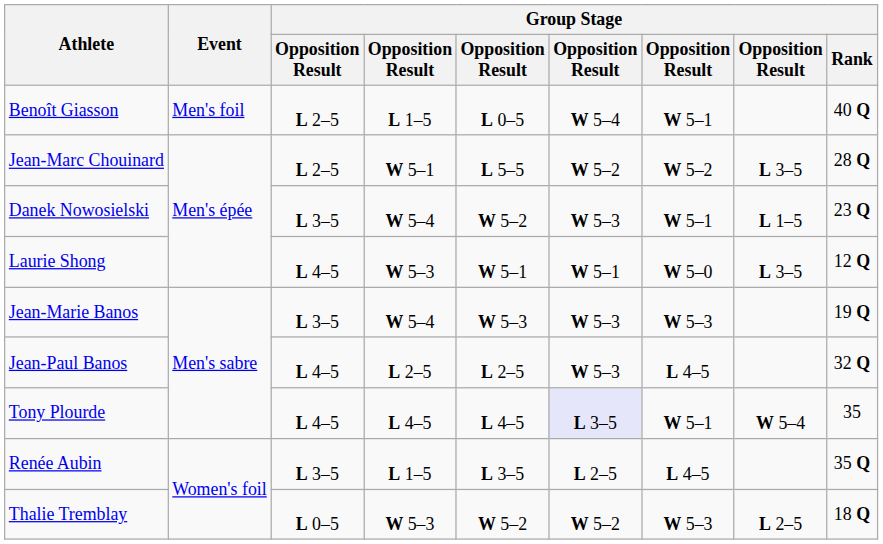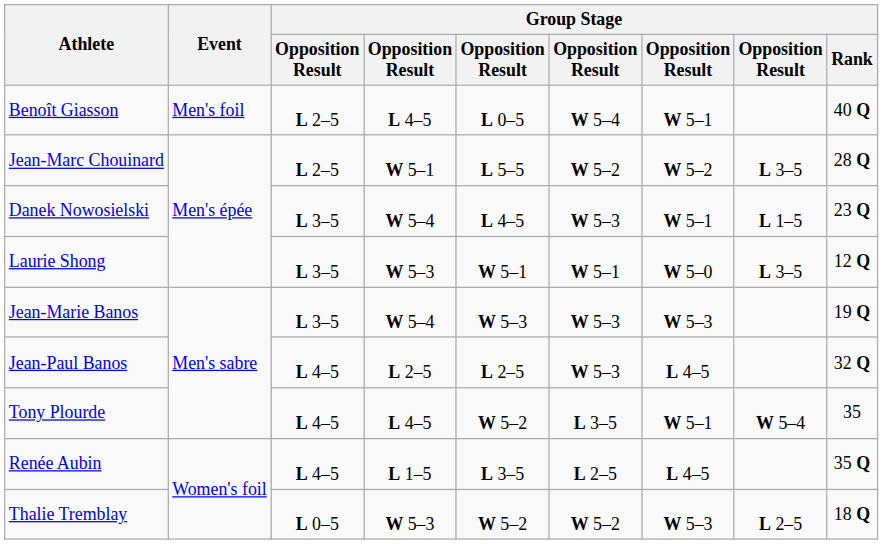Benoît Giasson | column 4: L 1–5 -> L 4–5
Danek Nowosielski | column 5: W 5–2 -> L 4–5
Laurie Shong | column 3: L 4–5 -> L 3–5
Tony Plourde | column 5: L 4–5 -> W 5–2
Tony Plourde | column 6: lavender background -> no background
Renée Aubin | column 3: L 3–5 -> L 4–5
